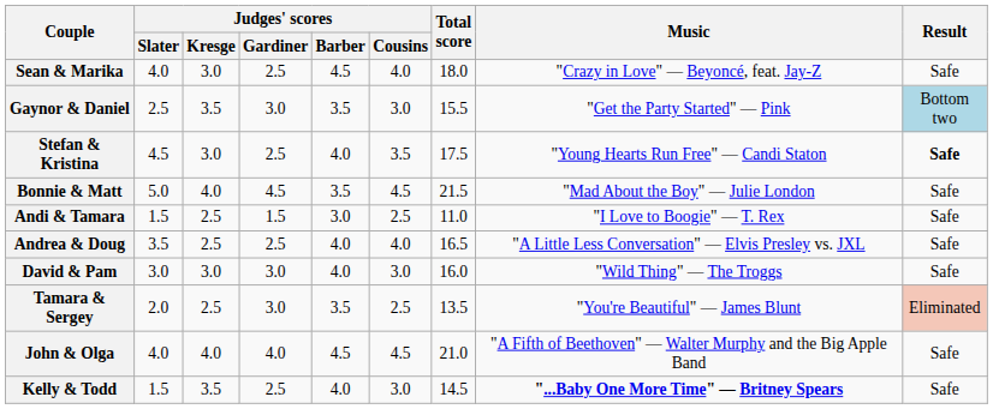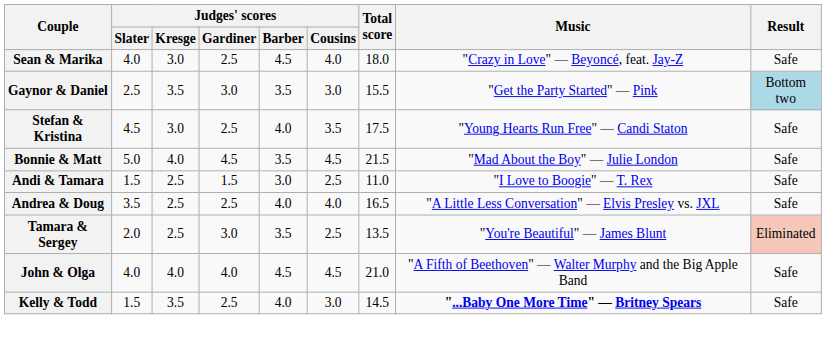Stefan & Kristina | Result: bold -> normal
- row: David & Pam | 3.0 | 3.0 | 3.0 | 4.0 | 3.0 | 16.0 | "Wild Thing" — The Troggs | Safe
